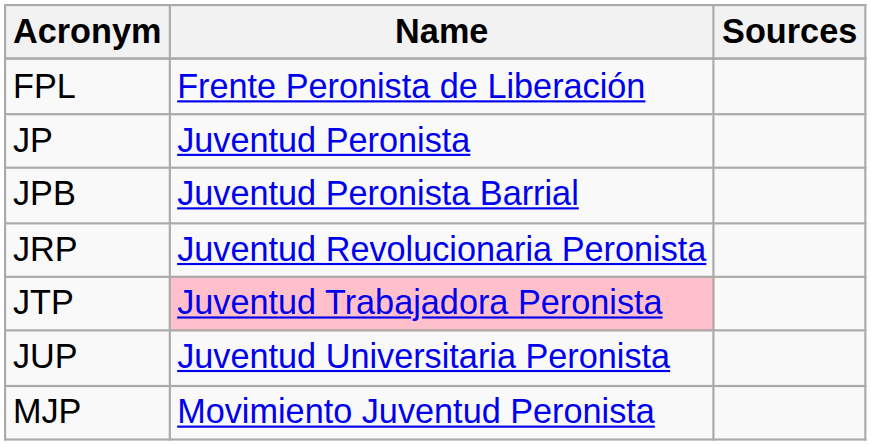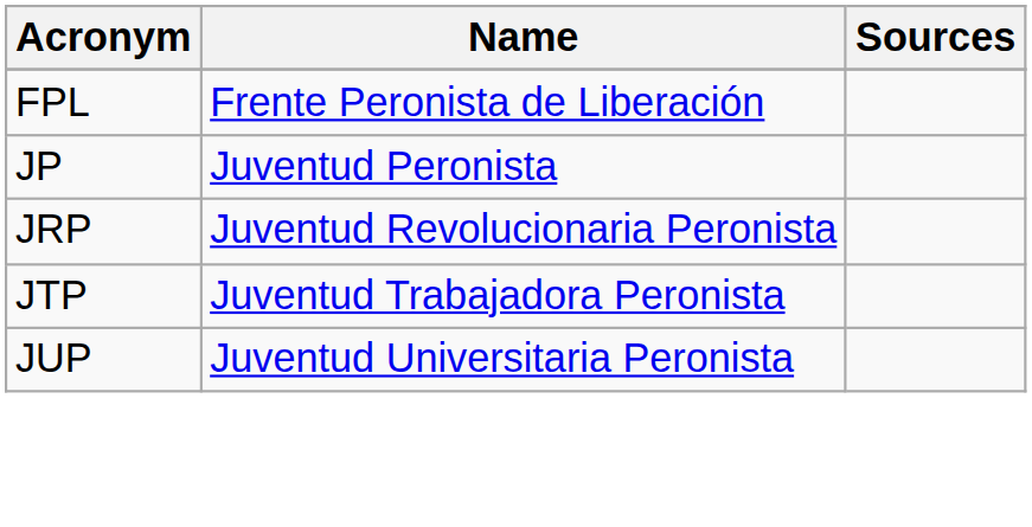- row: JPB | Juventud Peronista Barrial
JTP | Name: pink background -> no background
- row: MJP | Movimiento Juventud Peronista
